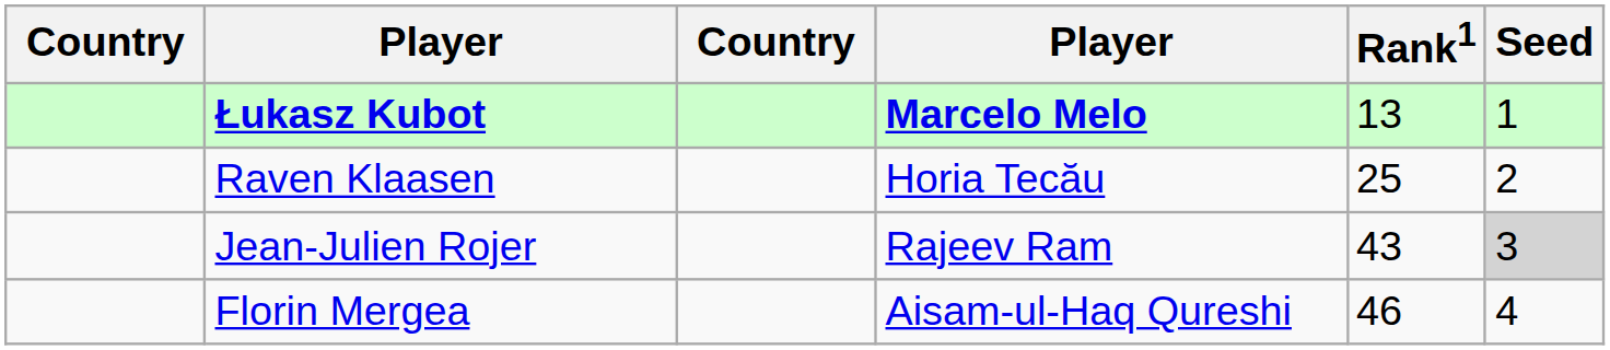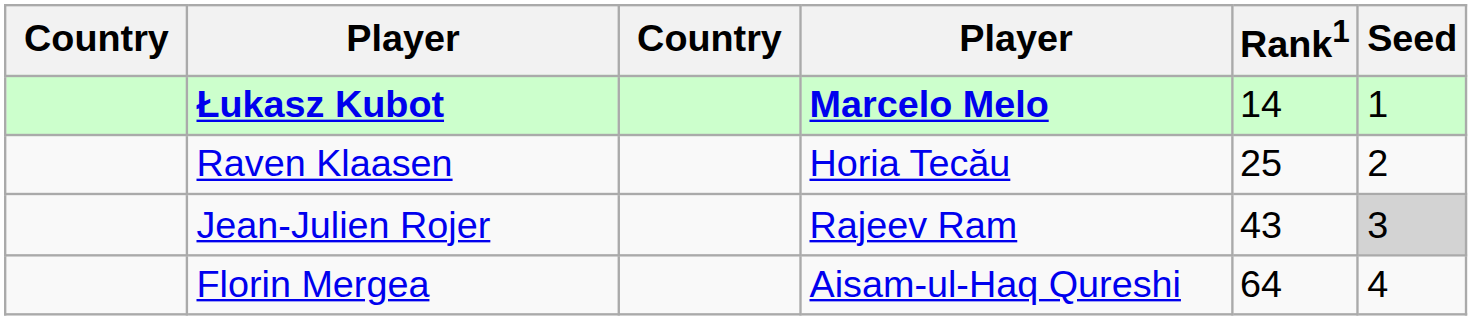Łukasz Kubot | Rank1: 13 -> 14
Florin Mergea | Rank1: 46 -> 64
